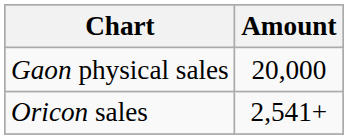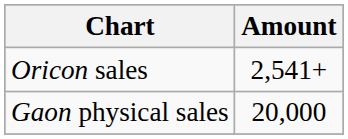rows swapped: Gaon physical sales <-> Oricon sales
